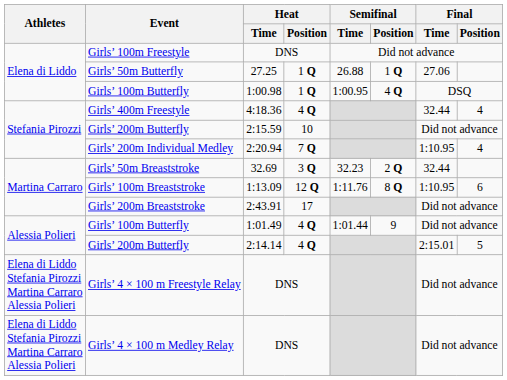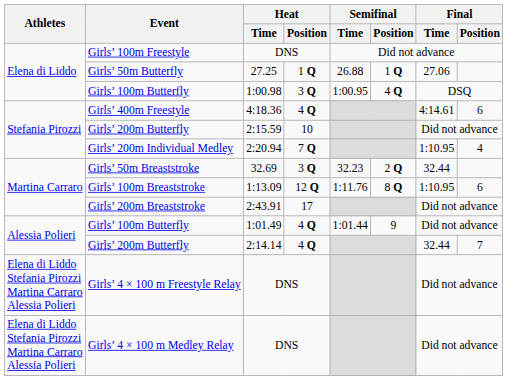Girls’ 100m Butterfly / 1:00.98 | Heat / Position: 1 Q -> 3 Q
Girls’ 400m Freestyle | Final / Time: 32.44 -> 4:14.61
Girls’ 400m Freestyle | Final / Position: 4 -> 6
Girls’ 200m Butterfly / 2:14.14 | Final / Time: 2:15.01 -> 32.44
Girls’ 200m Butterfly / 2:14.14 | Final / Position: 5 -> 7
